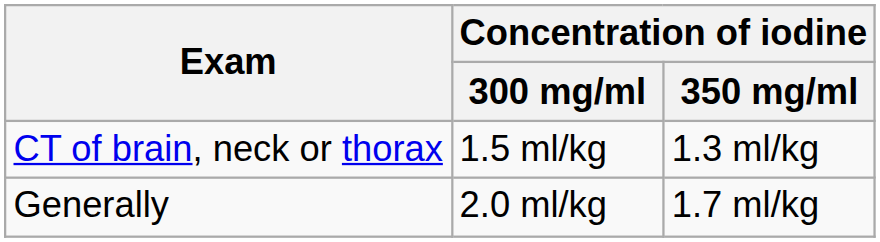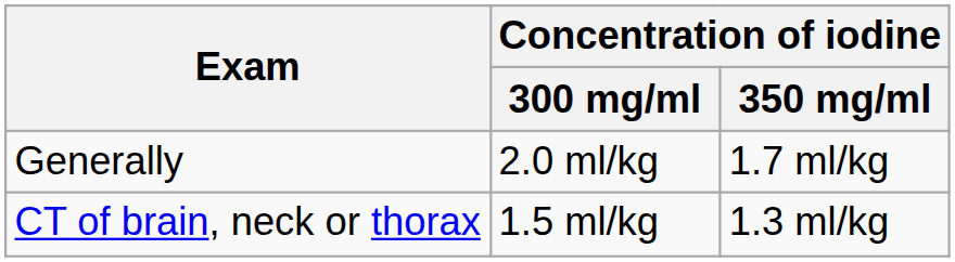rows swapped: Generally <-> CT of brain, neck or thorax
